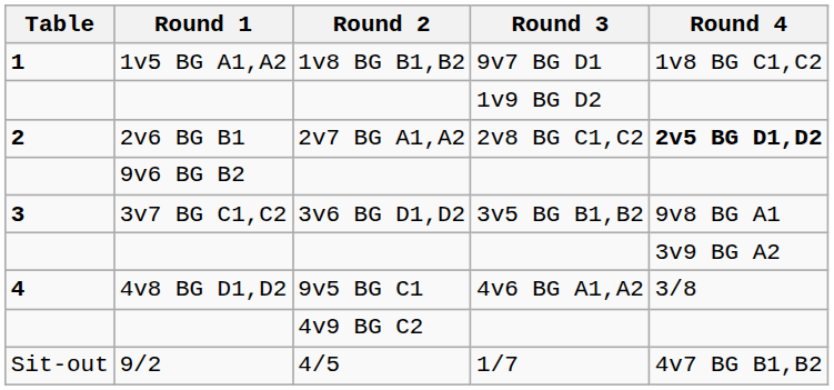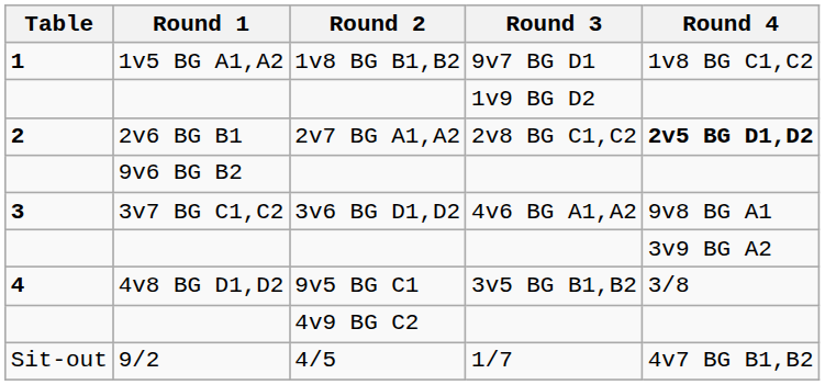3v7 BG C1,C2 | Round 3: 3v5 BG B1,B2 -> 4v6 BG A1,A2
4v8 BG D1,D2 | Round 3: 4v6 BG A1,A2 -> 3v5 BG B1,B2
